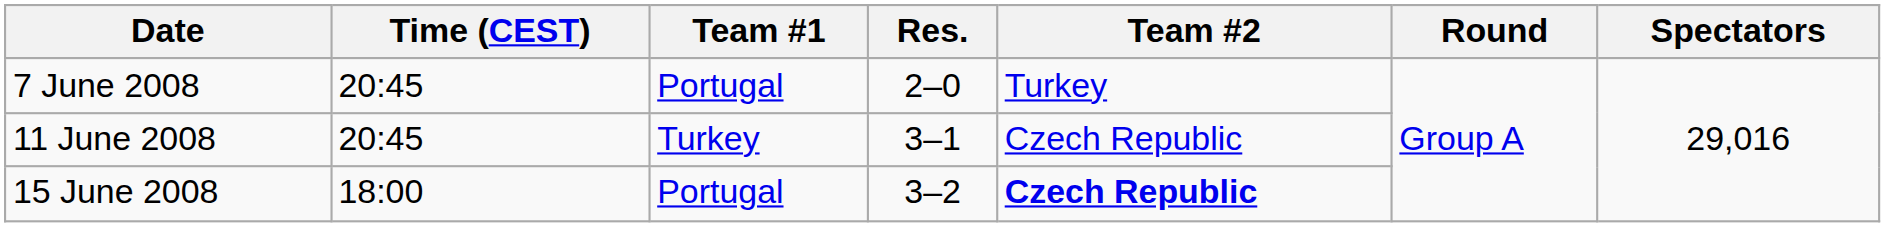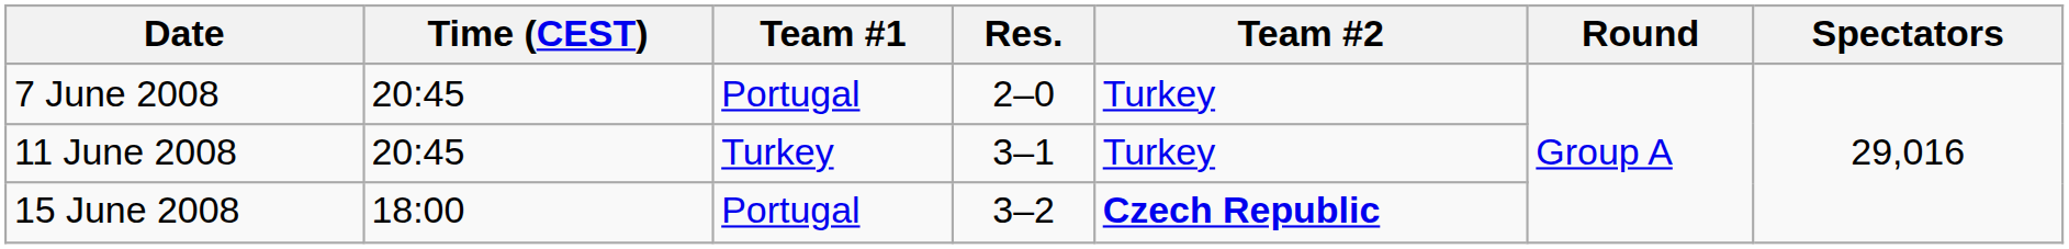11 June 2008 | Team #2: Czech Republic -> Turkey
